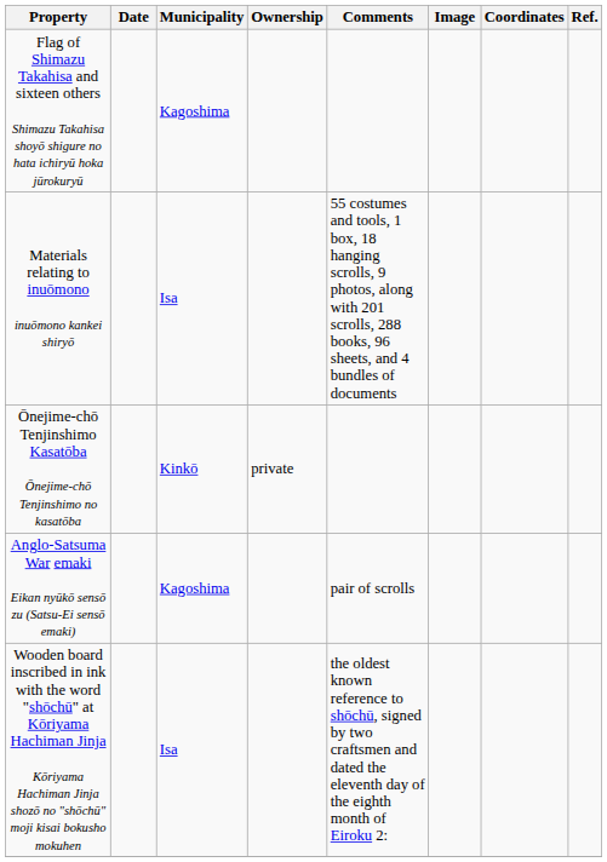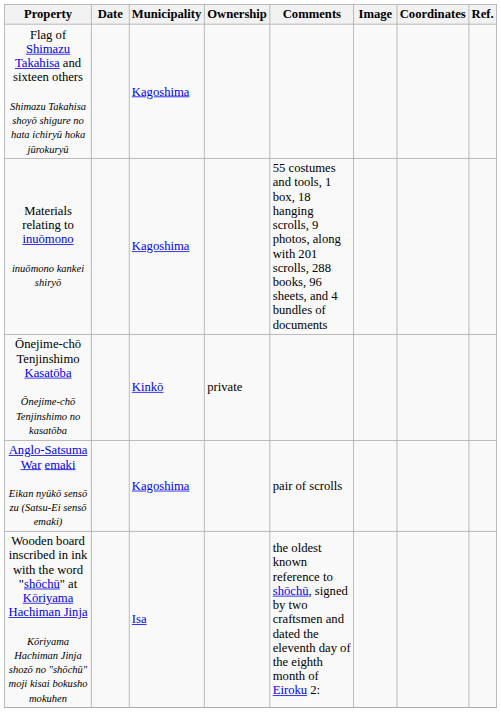Materials relating to inuōmono inuōmono kankei shiryō | Municipality: Isa -> Kagoshima
